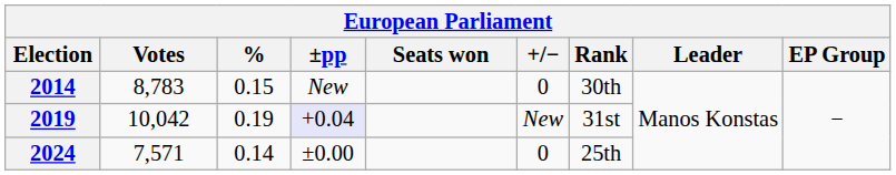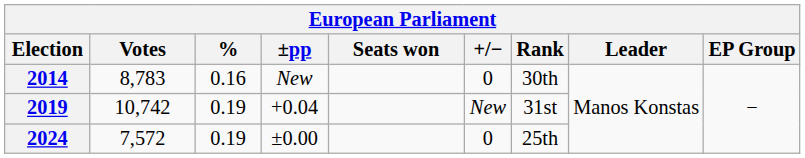2014 | %: 0.15 -> 0.16
2019 | Votes: 10,042 -> 10,742
2019 | ±pp: lavender background -> no background
2024 | Votes: 7,571 -> 7,572
2024 | %: 0.14 -> 0.19
